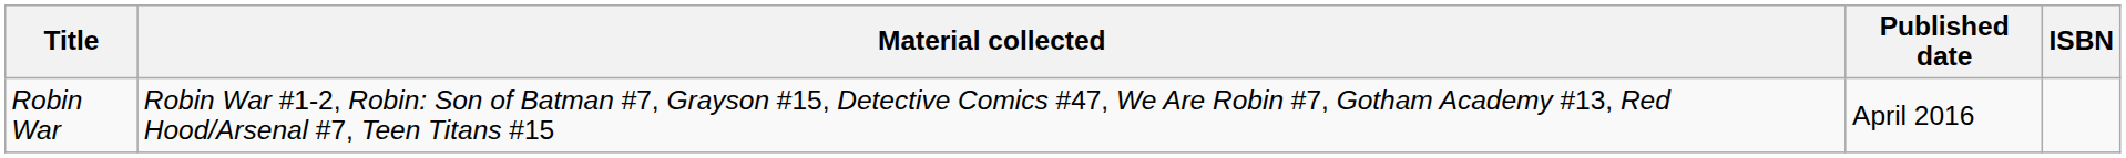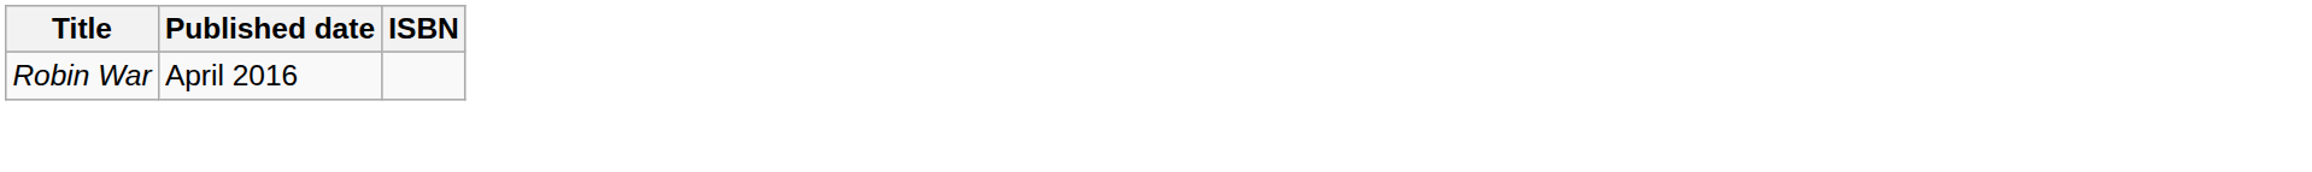- column: Material collected | Robin War #1-2, Robin: Son of Batman #7, Grayson #15, Detective Comics #47, We Are Robin #7, Gotham Academy #13, Red Hood/Arsenal #7, Teen Titans #15
